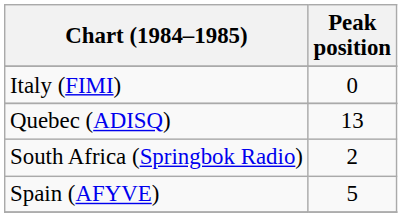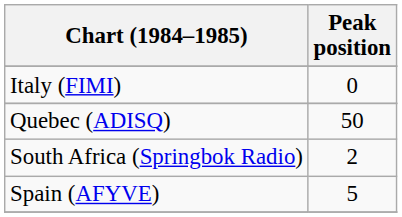Quebec (ADISQ) | Peak position: 13 -> 50
